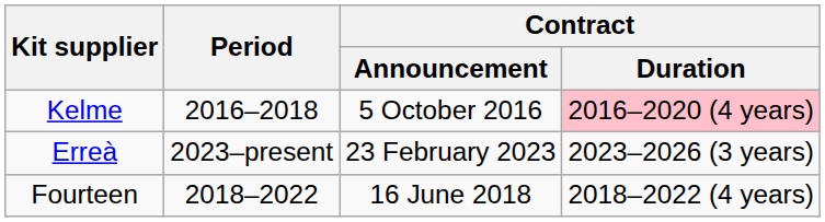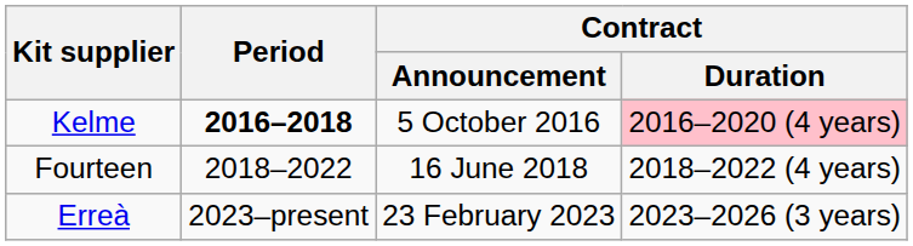Kelme | Period: normal -> bold
rows swapped: Fourteen <-> Erreà
